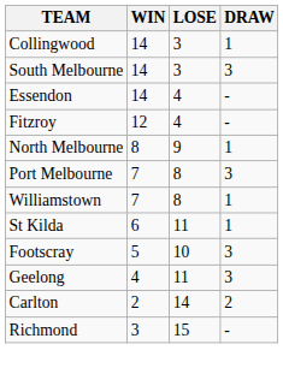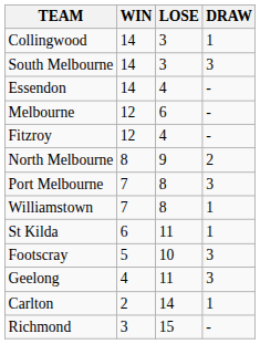+ row: Melbourne | 12 | 6 | -
North Melbourne | DRAW: 1 -> 2
Carlton | DRAW: 2 -> 1
